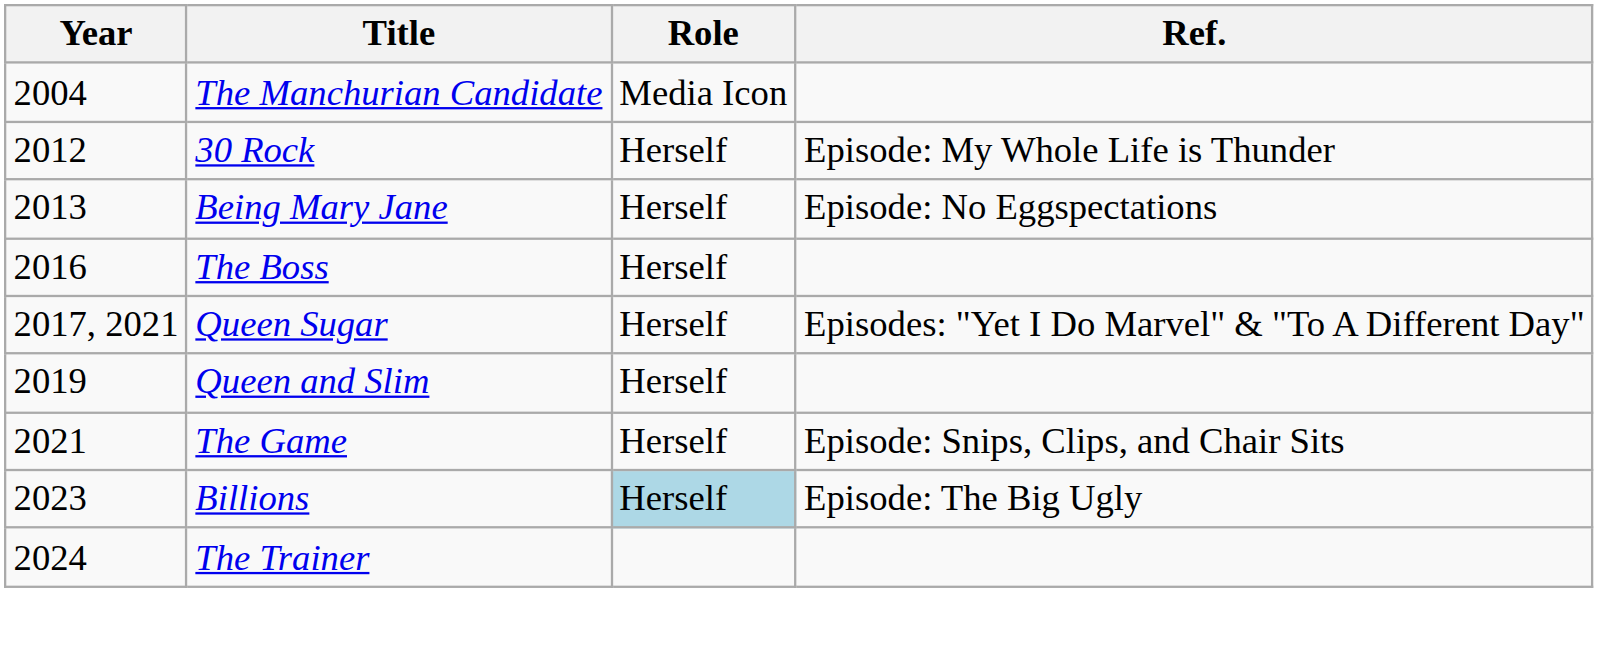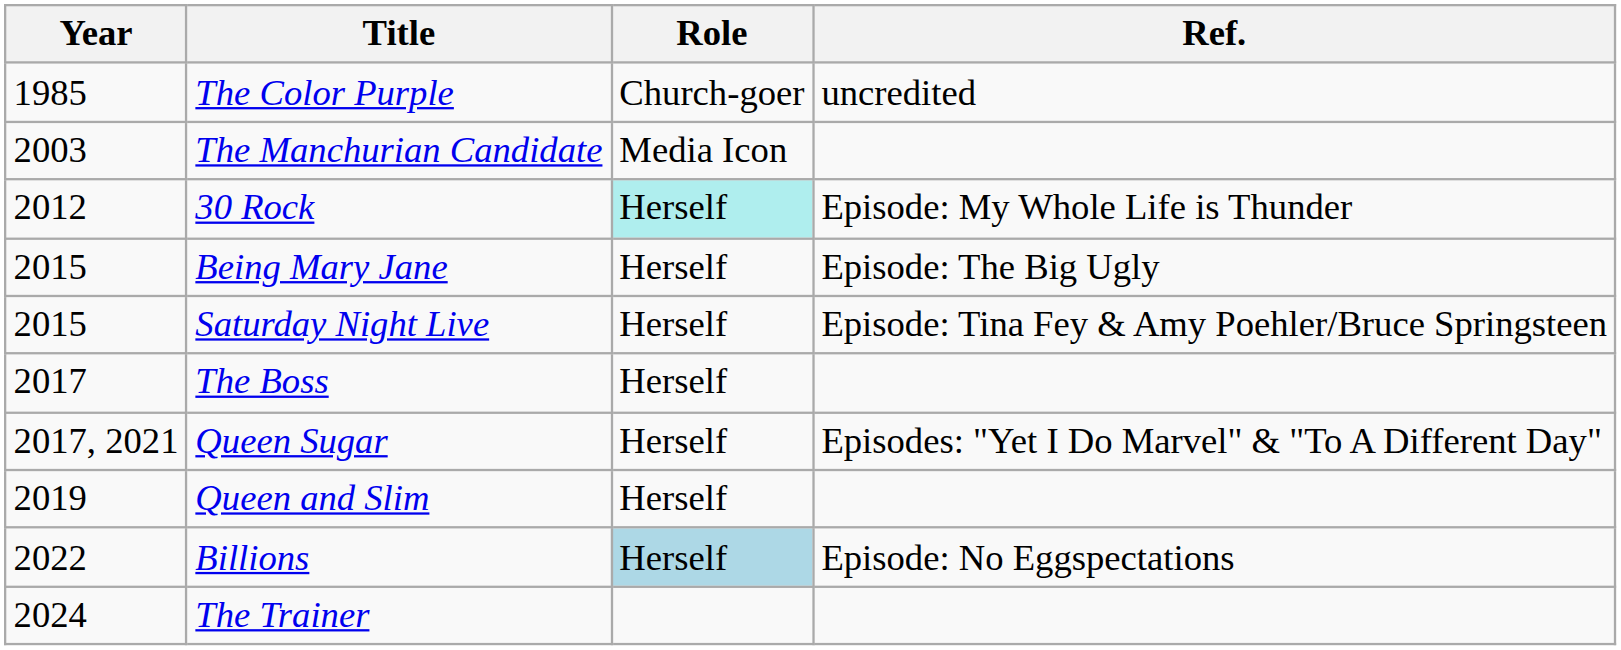+ row: 1985 | The Color Purple | Church-goer | uncredited
The Manchurian Candidate | Year: 2004 -> 2003
30 Rock | Role: no background -> paleturquoise background
Being Mary Jane | Year: 2013 -> 2015
Being Mary Jane | Ref.: Episode: No Eggspectations -> Episode: The Big Ugly
+ row: 2015 | Saturday Night Live | Herself | Episode: Tina Fey & Amy Poehler/Bruce Springsteen
The Boss | Year: 2016 -> 2017
- row: 2021 | The Game | Herself | Episode: Snips, Clips, and Chair Sits
Billions | Year: 2023 -> 2022
Billions | Ref.: Episode: The Big Ugly -> Episode: No Eggspectations
